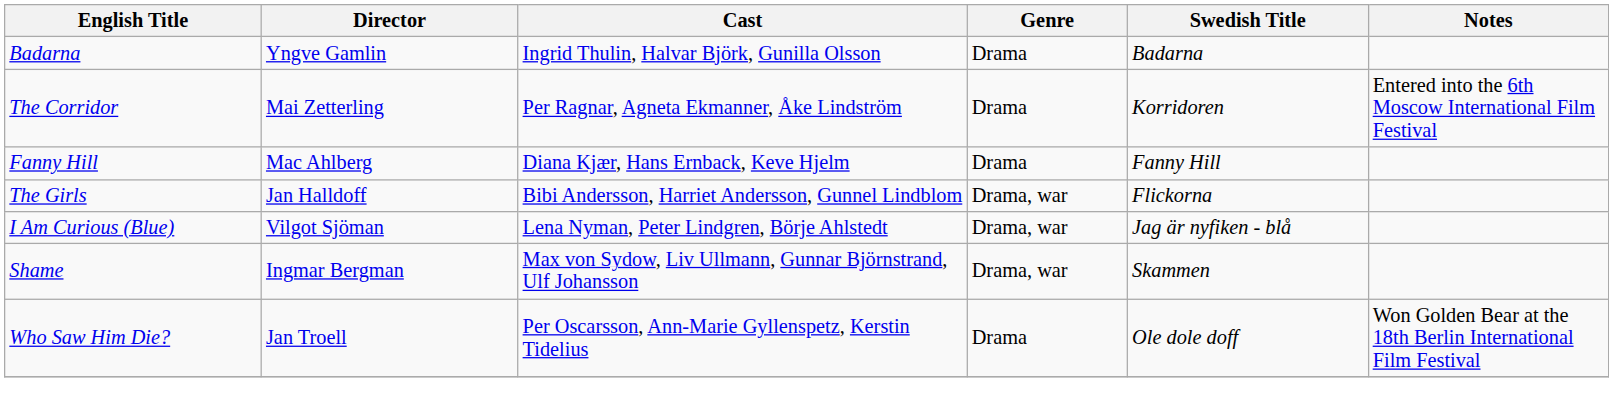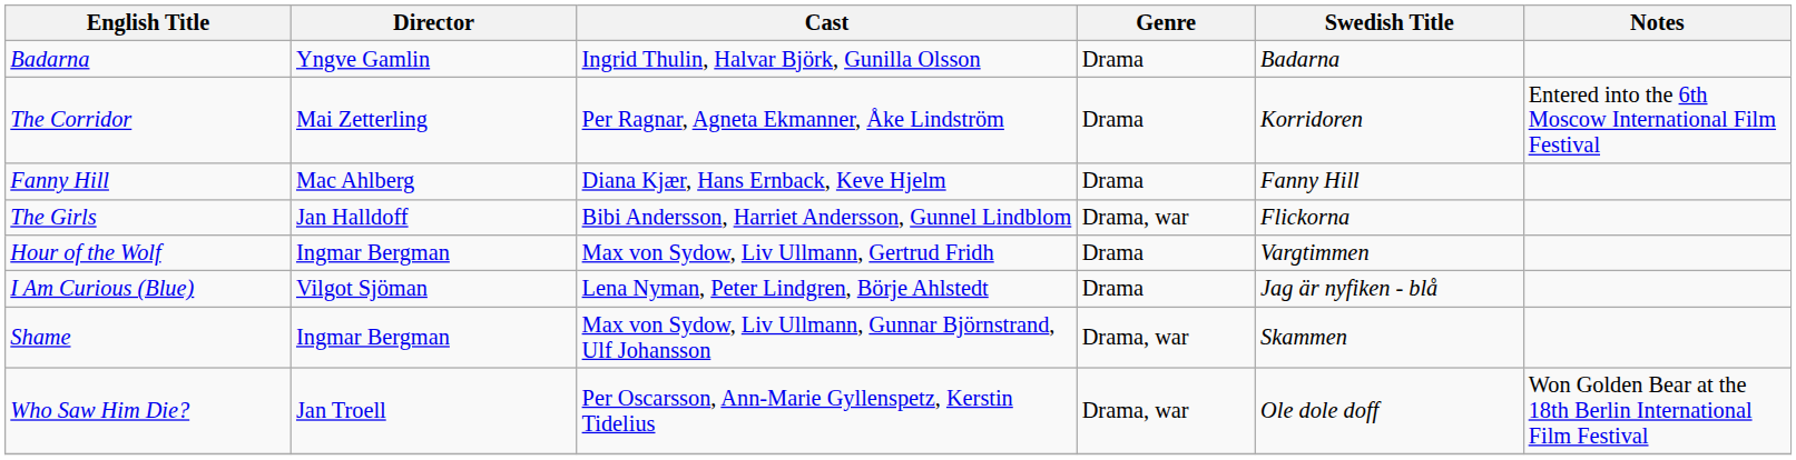+ row: Hour of the Wolf | Ingmar Bergman | Max von Sydow, Liv Ullmann, Gertrud Fridh | Drama | Vargtimmen
I Am Curious (Blue) | Genre: Drama, war -> Drama
Who Saw Him Die? | Genre: Drama -> Drama, war
